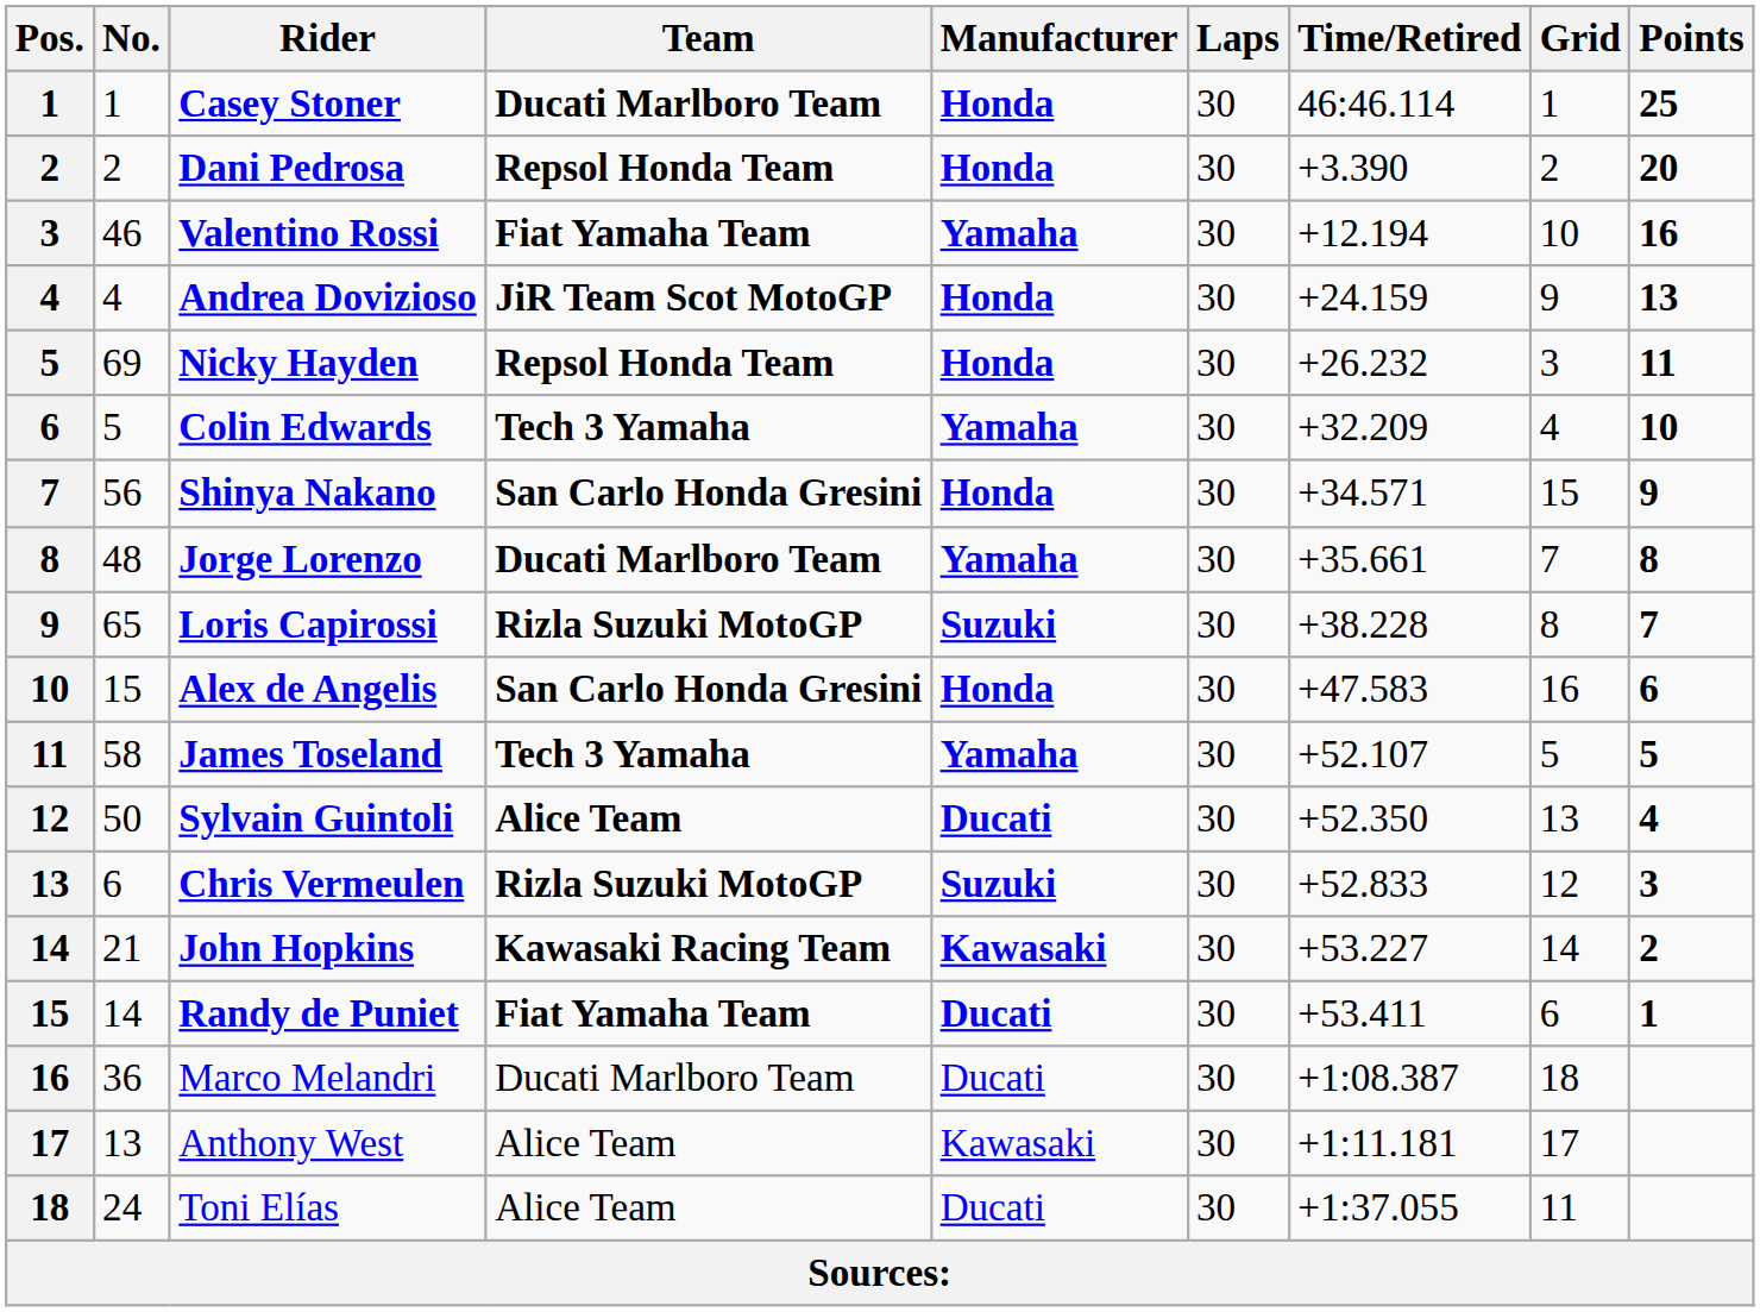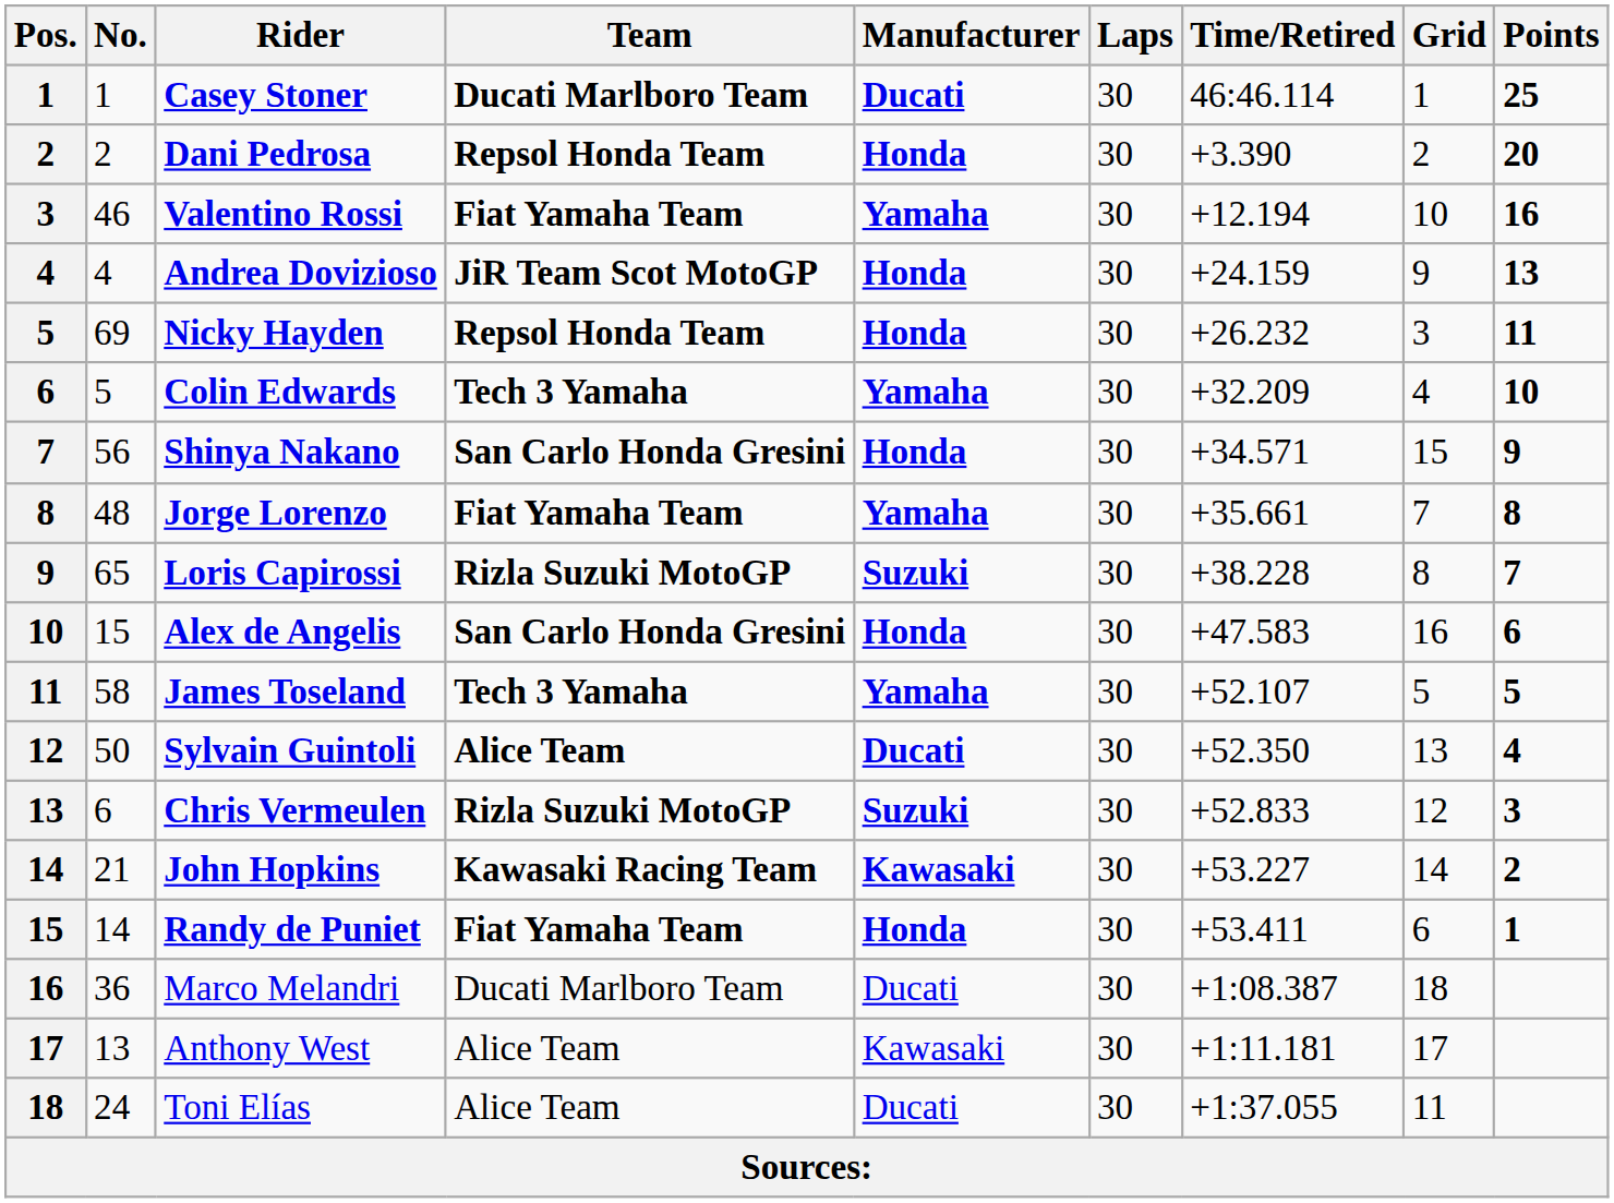Casey Stoner | Manufacturer: Honda -> Ducati
Jorge Lorenzo | Team: Ducati Marlboro Team -> Fiat Yamaha Team
Randy de Puniet | Manufacturer: Ducati -> Honda
